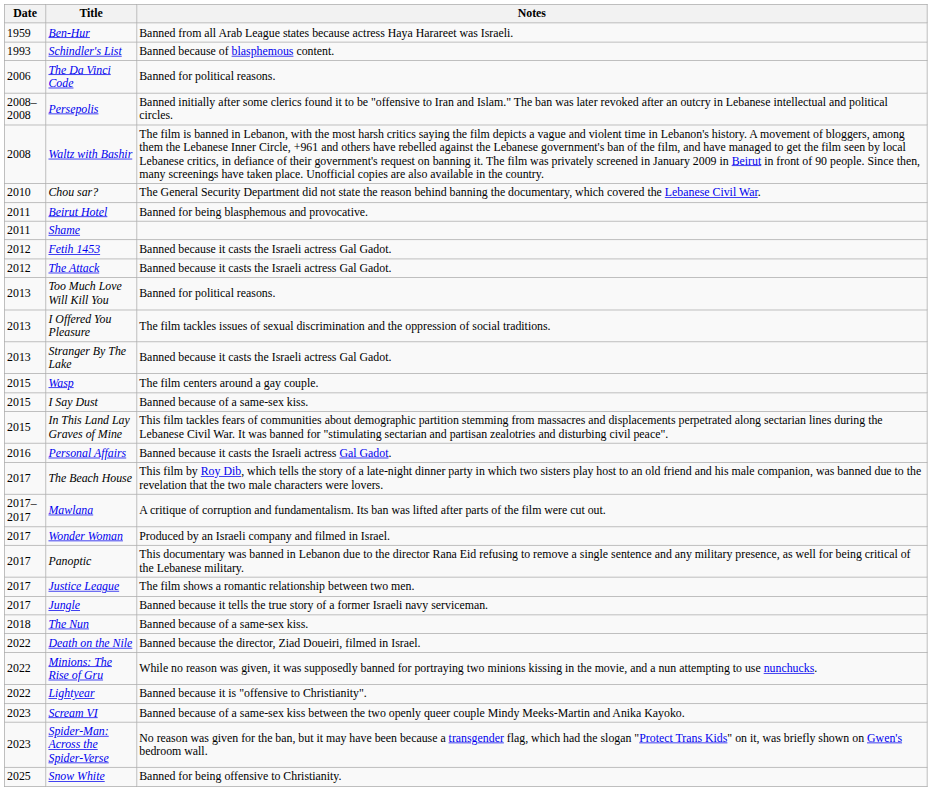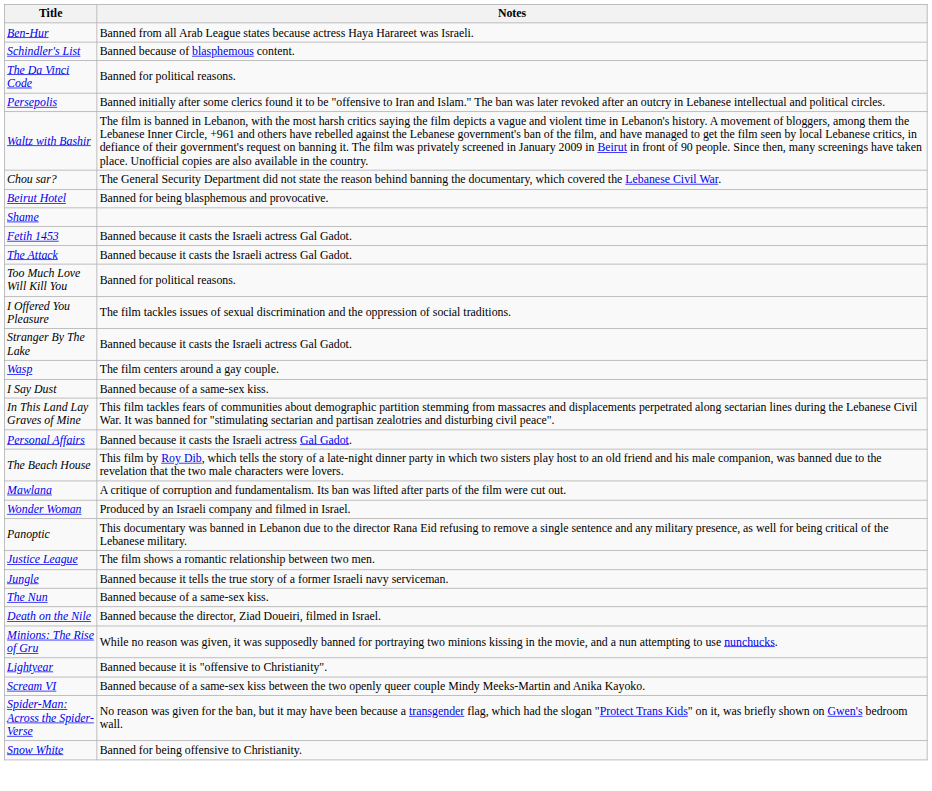- column: Date | 1959 | 1993 | 2006 | 2008–2008 | 2008 | 2010 | 2011 | 2011 | 2012 | 2012 | 2013 | 2013 | 2013 | 2015 | 2015 | 2015 | 2016 | 2017 | 2017–2017 | 2017 | 2017 | 2017 | 2017 | 2018 | 2022 | 2022 | 2022 | 2023 | 2023 | 2025
